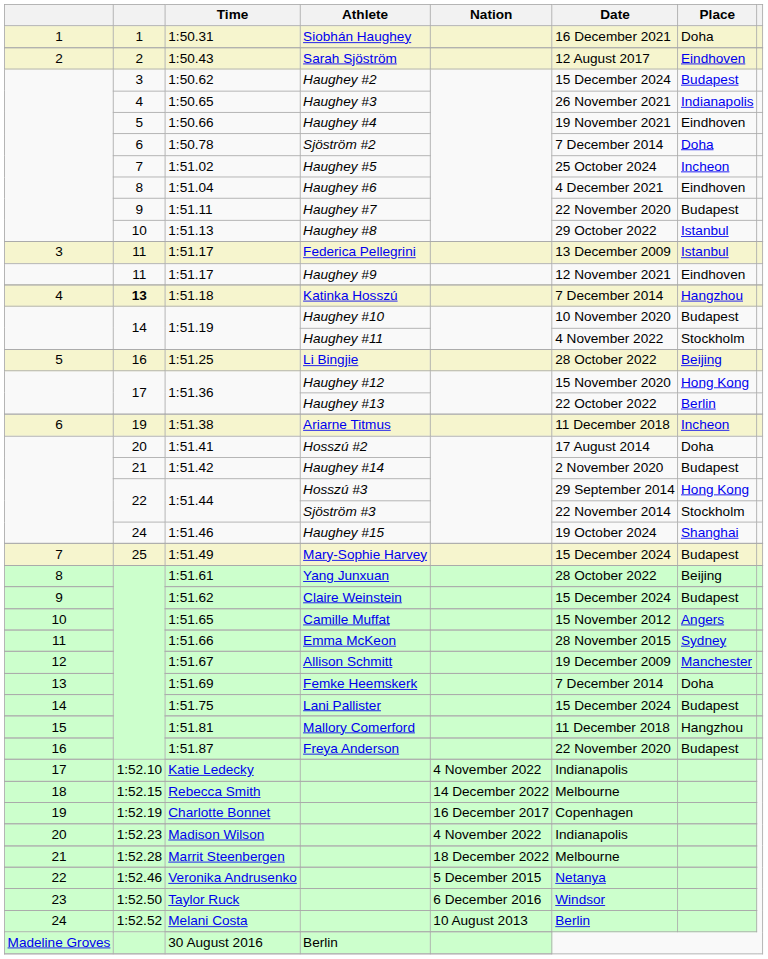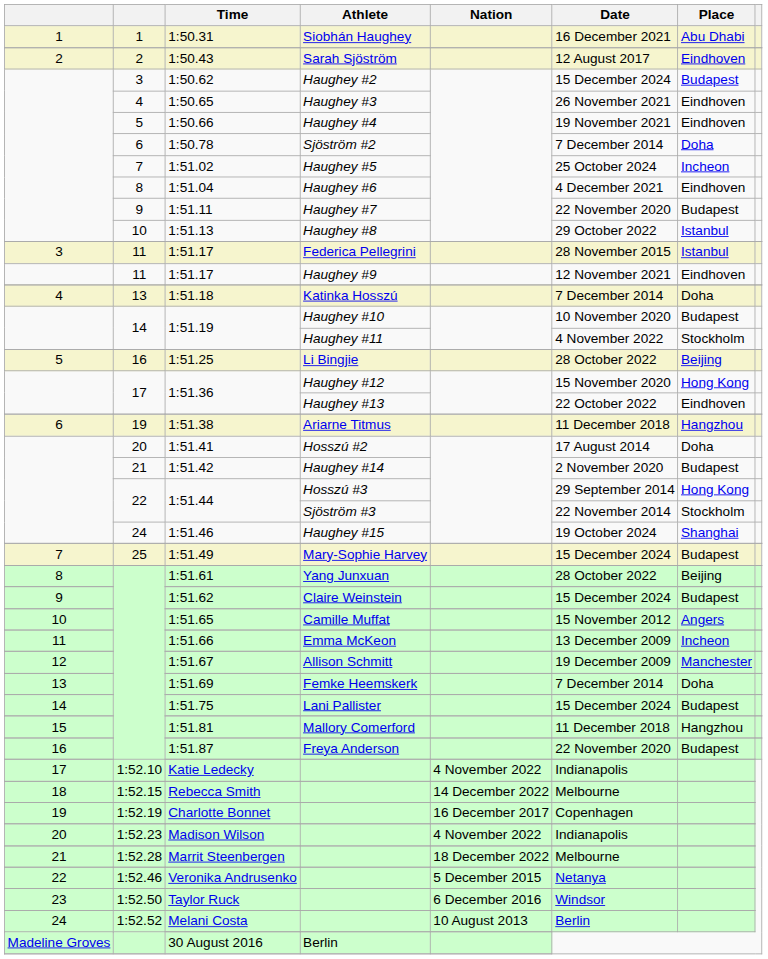1:50.31 | Place: Doha -> Abu Dhabi
1:50.65 | Place: Indianapolis -> Eindhoven
1:51.17 / Federica Pellegrini | Date: 13 December 2009 -> 28 November 2015
1:51.18 | column 2: bold -> normal
1:51.18 | Place: Hangzhou -> Doha
1:51.36 / Haughey #13 | Place: Berlin -> Eindhoven
1:51.38 | Place: Incheon -> Hangzhou
1:51.66 | Date: 28 November 2015 -> 13 December 2009
1:51.66 | Place: Sydney -> Incheon
